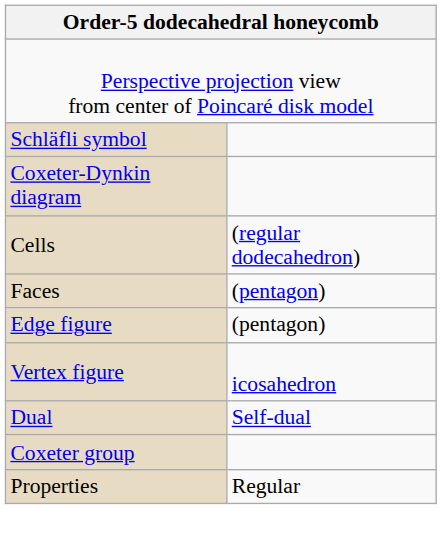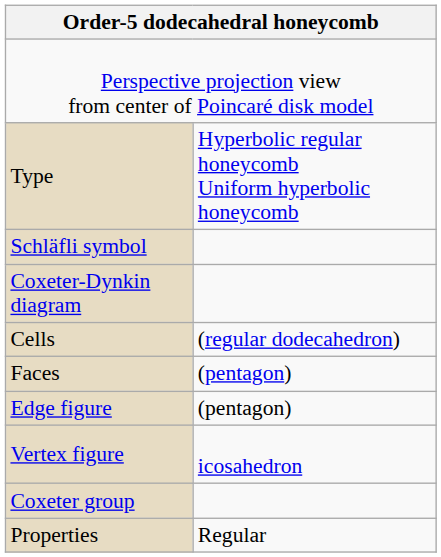+ row: Type | Hyperbolic regular honeycomb Uniform hyperbolic honeycomb
- row: Dual | Self-dual
